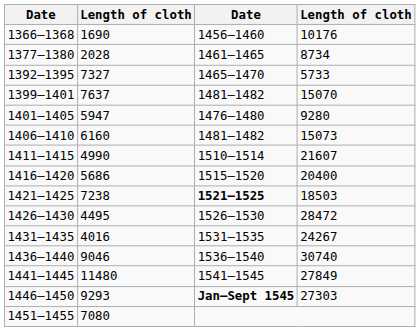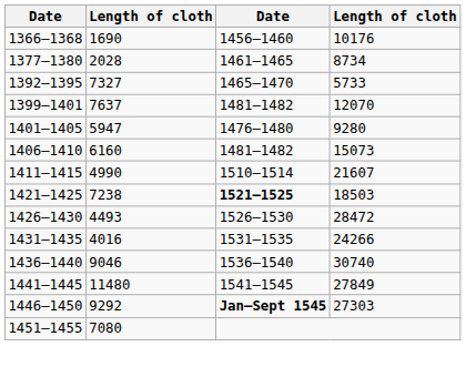1399–1401 | column 4: 15070 -> 12070
- row: 1416–1420 | 5686 | 1515–1520 | 20400
1426–1430 | column 2: 4495 -> 4493
1431–1435 | column 4: 24267 -> 24266
1446–1450 | column 2: 9293 -> 9292
